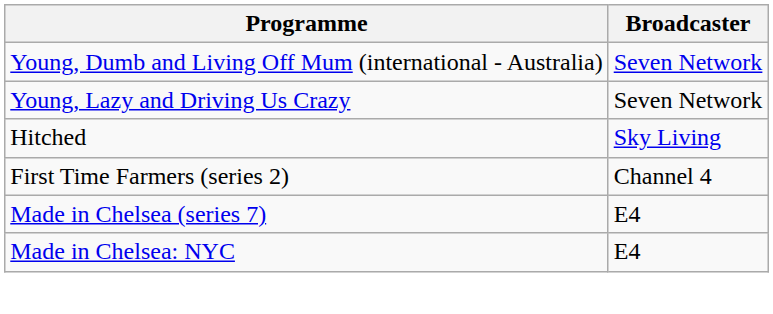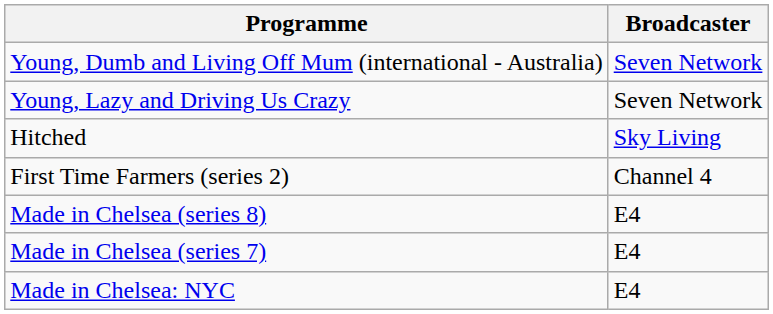+ row: Made in Chelsea (series 8) | E4
